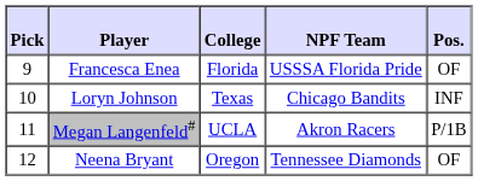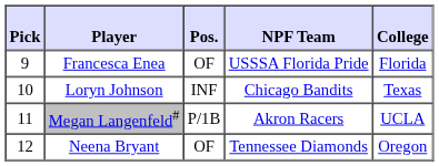columns swapped: Pos. <-> College
